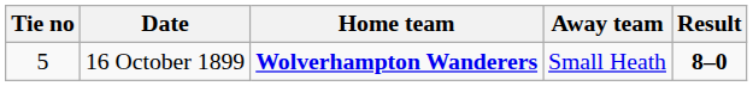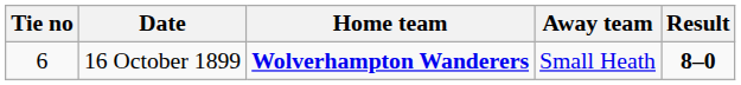16 October 1899 | Tie no: 5 -> 6
